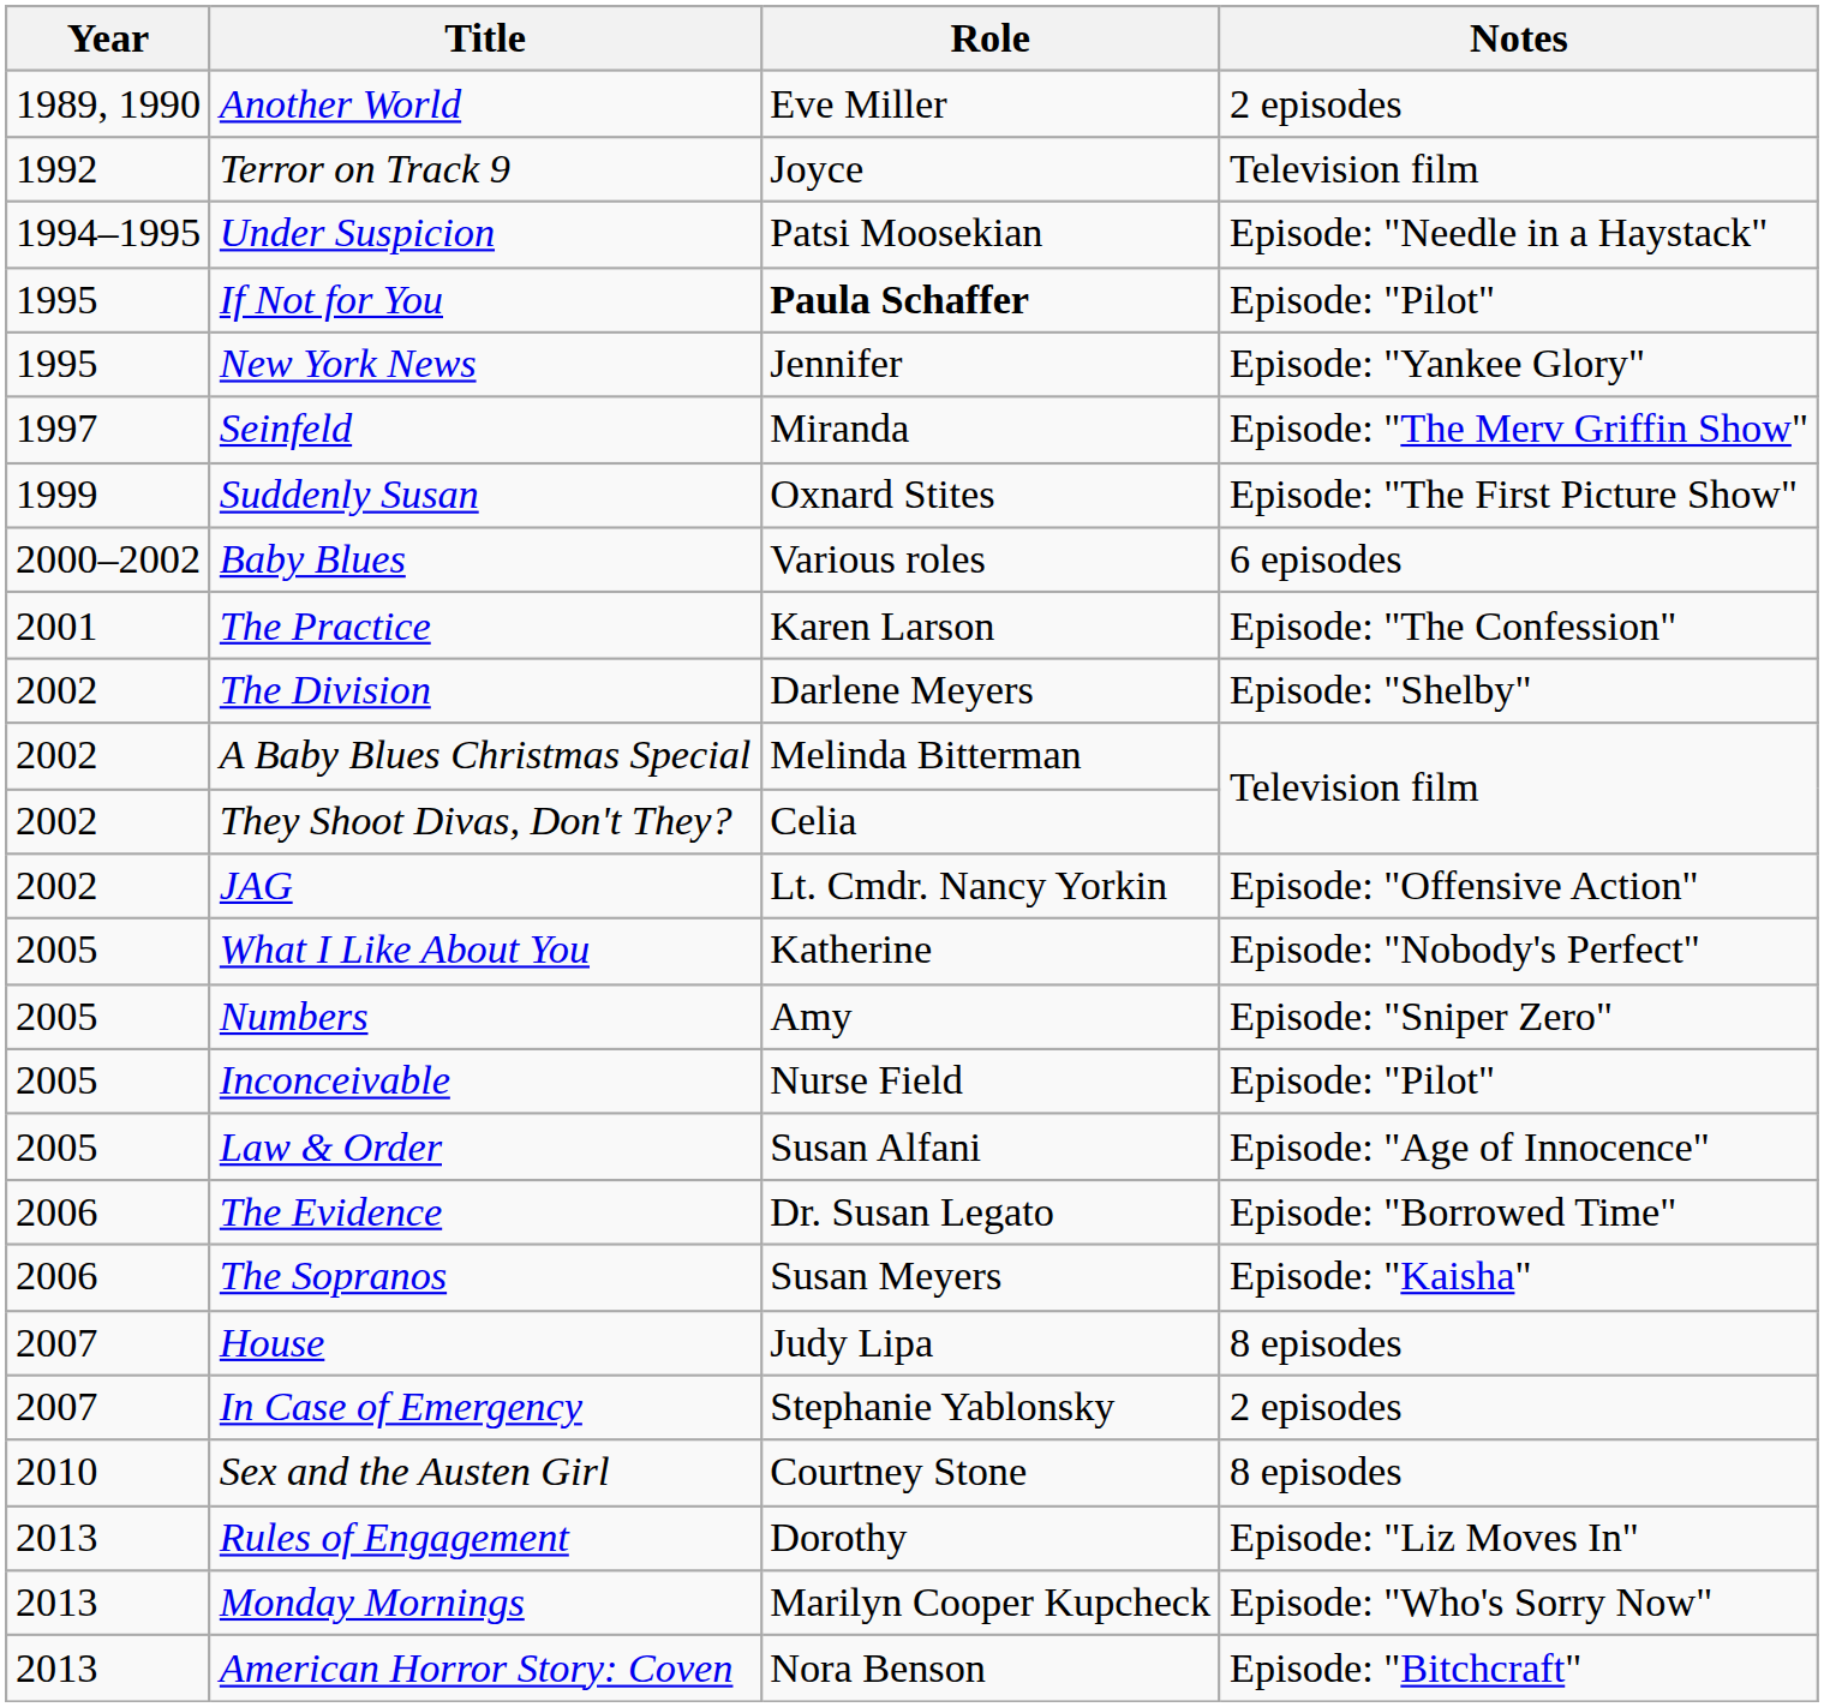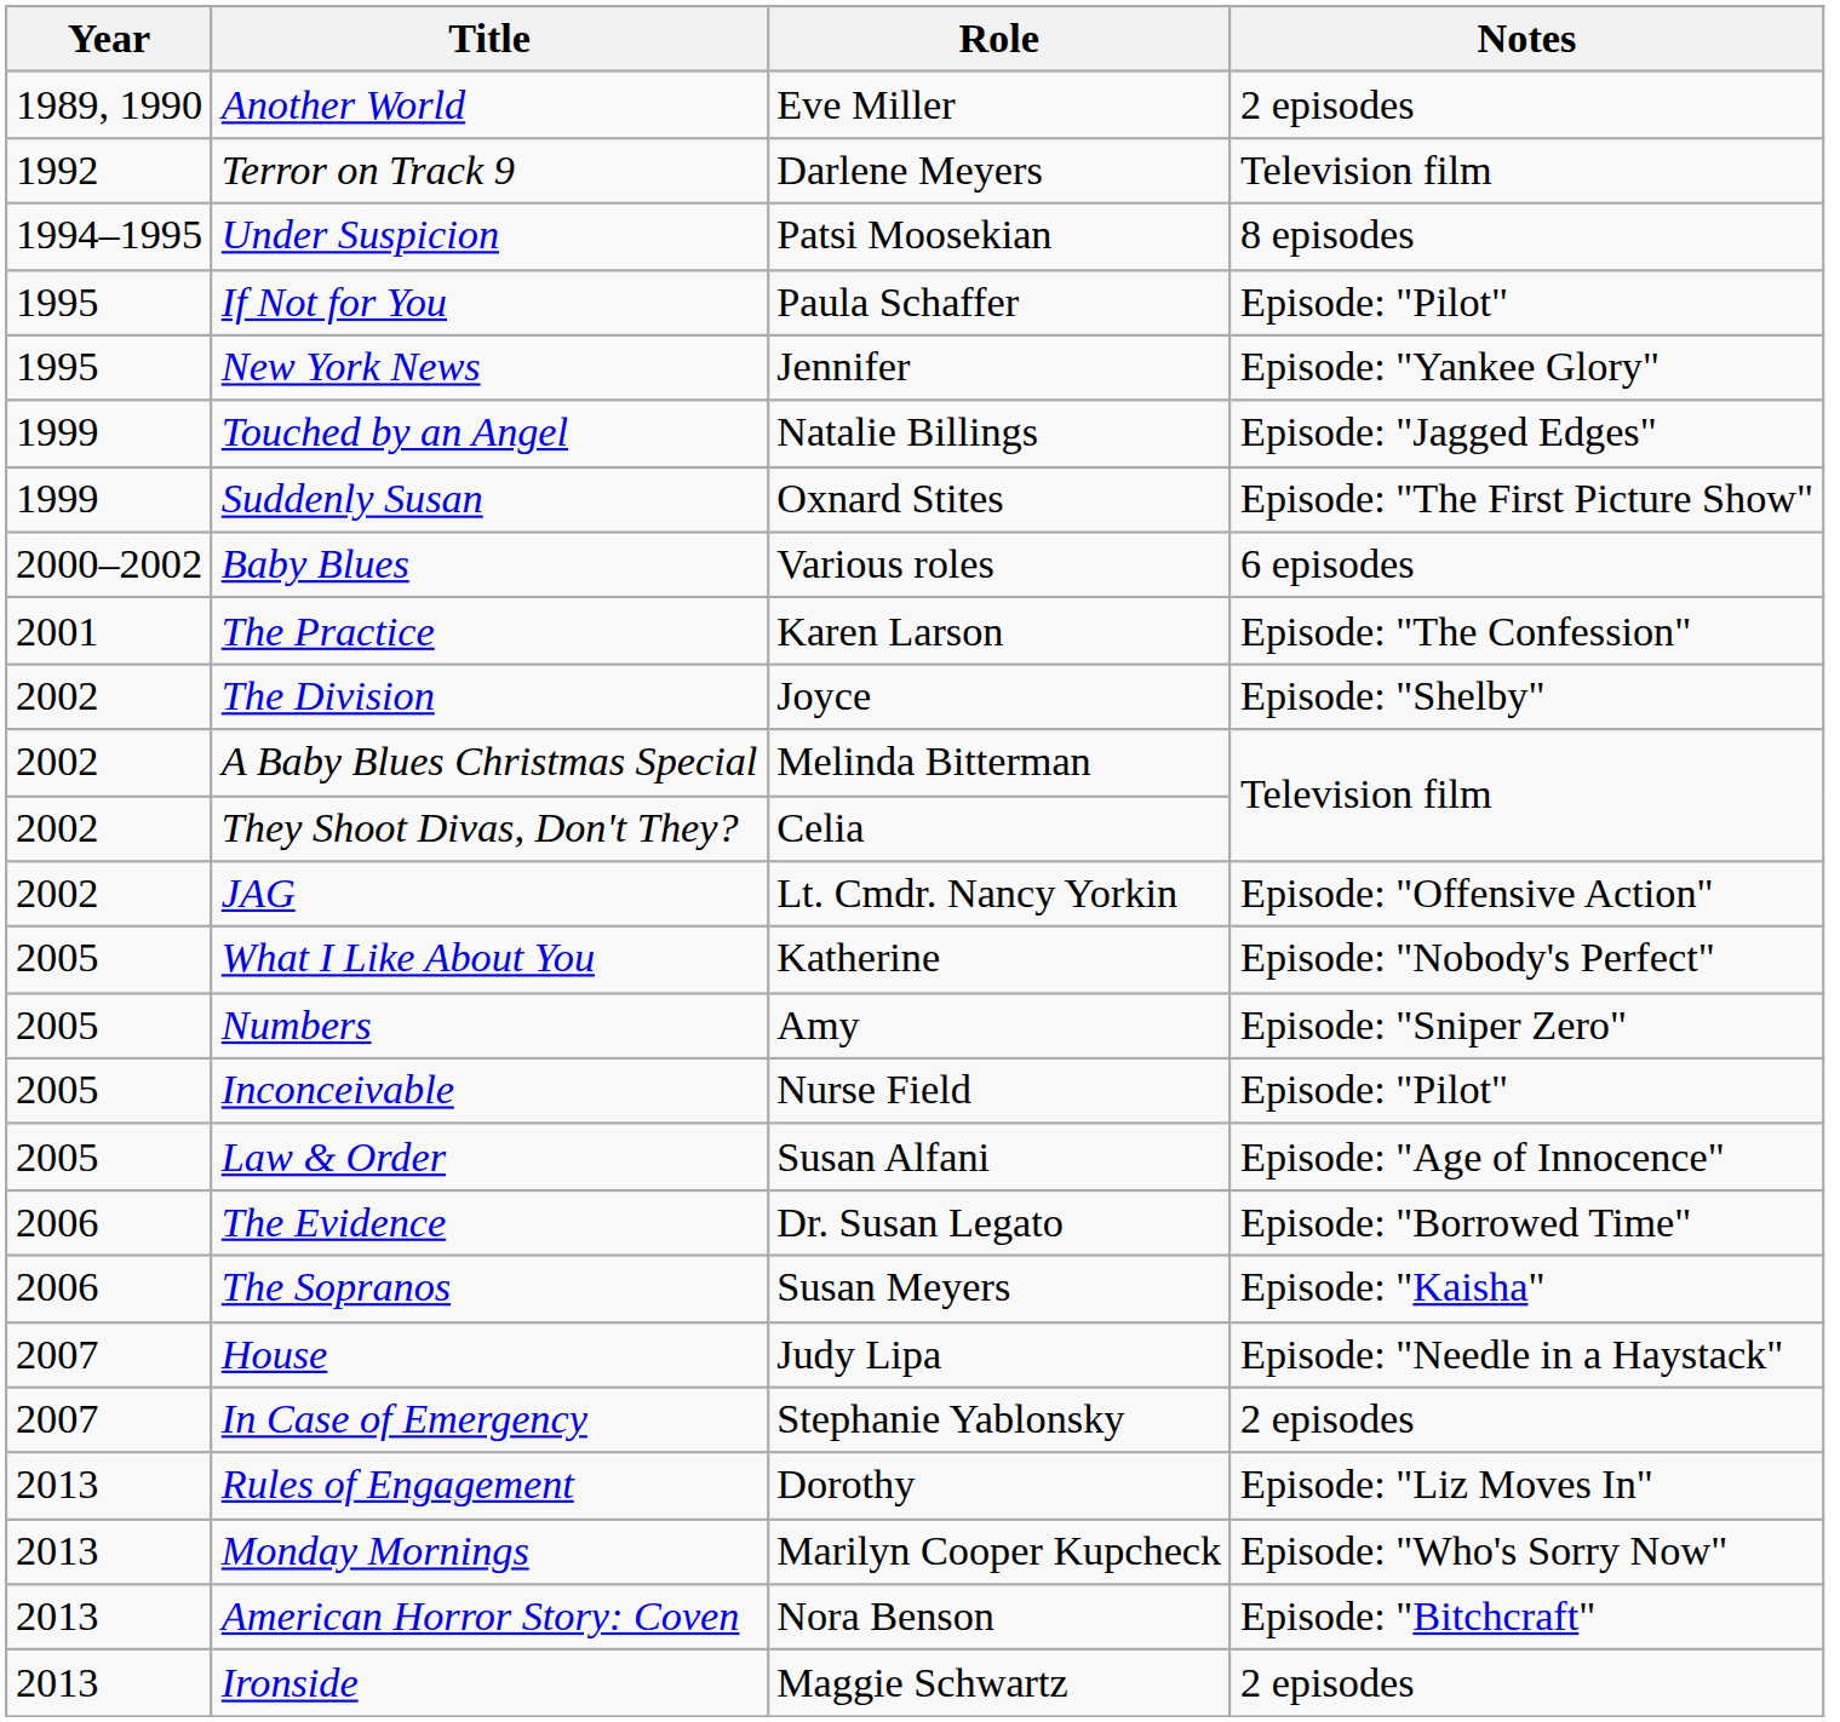Terror on Track 9 | Role: Joyce -> Darlene Meyers
Under Suspicion | Notes: Episode: "Needle in a Haystack" -> 8 episodes
If Not for You | Role: bold -> normal
- row: 1997 | Seinfeld | Miranda | Episode: "The Merv Griffin Show"
+ row: 1999 | Touched by an Angel | Natalie Billings | Episode: "Jagged Edges"
The Division | Role: Darlene Meyers -> Joyce
House | Notes: 8 episodes -> Episode: "Needle in a Haystack"
- row: 2010 | Sex and the Austen Girl | Courtney Stone | 8 episodes
+ row: 2013 | Ironside | Maggie Schwartz | 2 episodes
